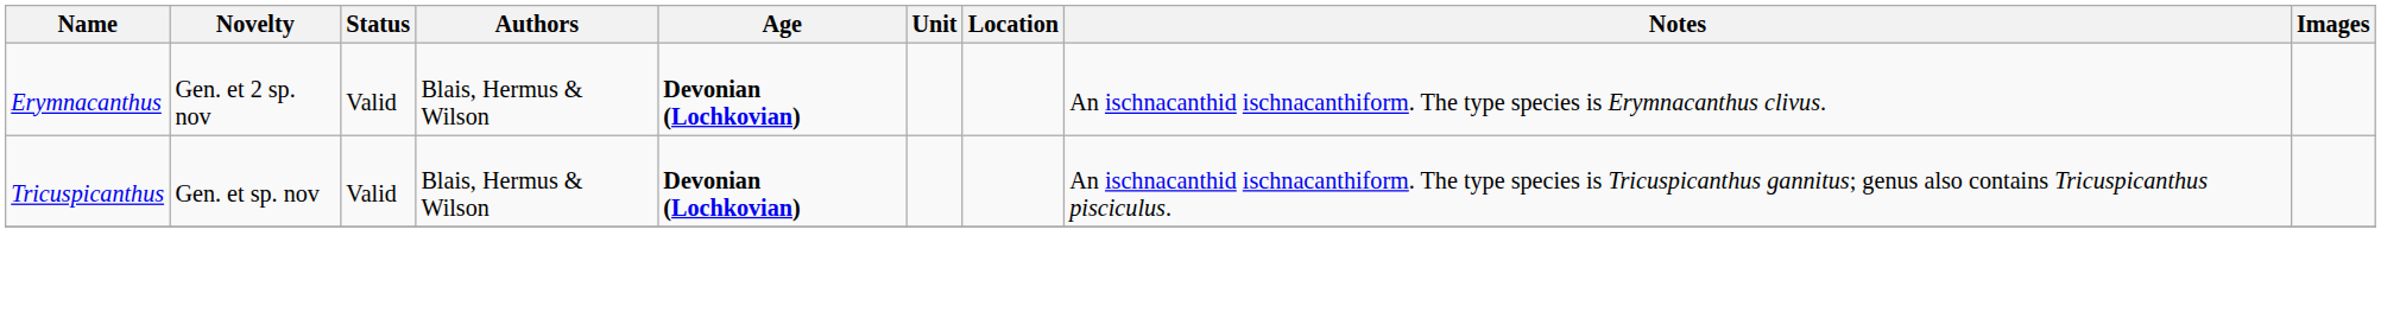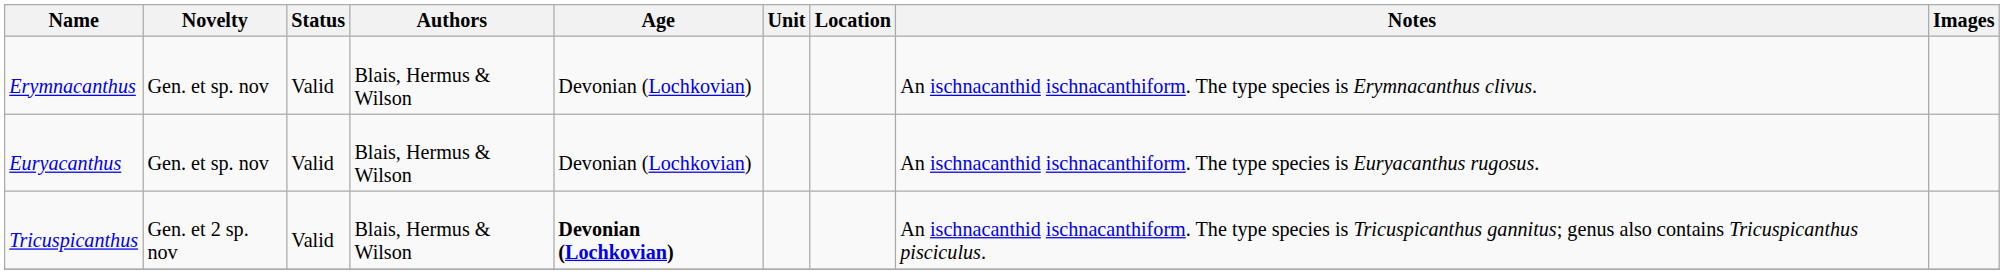Erymnacanthus | Novelty: Gen. et 2 sp. nov -> Gen. et sp. nov
Erymnacanthus | Age: bold -> normal
+ row: Euryacanthus | Gen. et sp. nov | Valid | Blais, Hermus & Wilson | Devonian (Lochkovian) | An ischnacanthid ischnacanthiform. The type species is Euryacanthus rugosus.
Tricuspicanthus | Novelty: Gen. et sp. nov -> Gen. et 2 sp. nov
